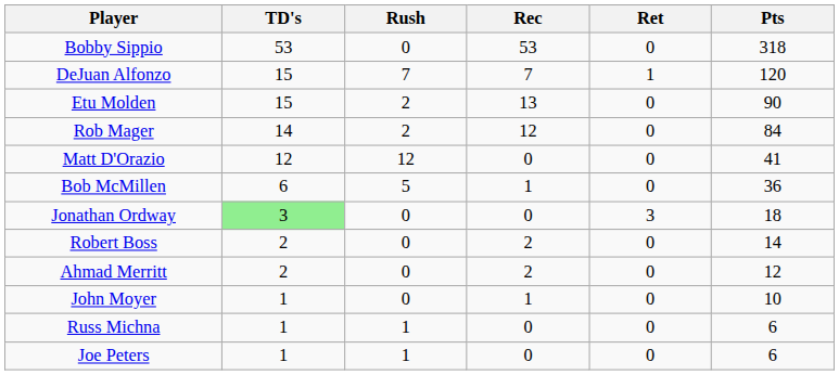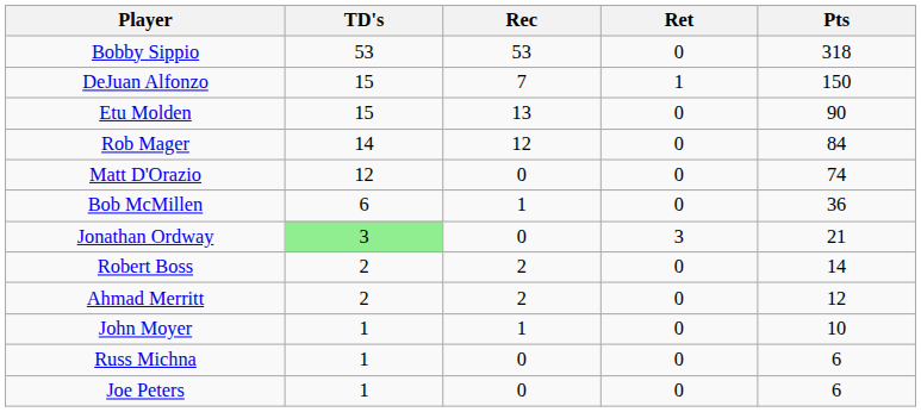- column: Rush | 0 | 7 | 2 | 2 | 12 | 5 | 0 | 0 | 0 | 0 | 1 | 1
DeJuan Alfonzo | Pts: 120 -> 150
Matt D'Orazio | Pts: 41 -> 74
Jonathan Ordway | Pts: 18 -> 21
